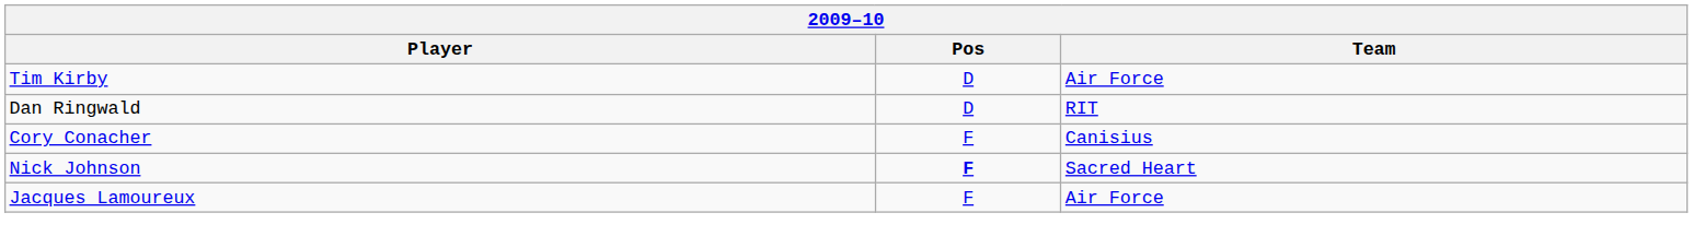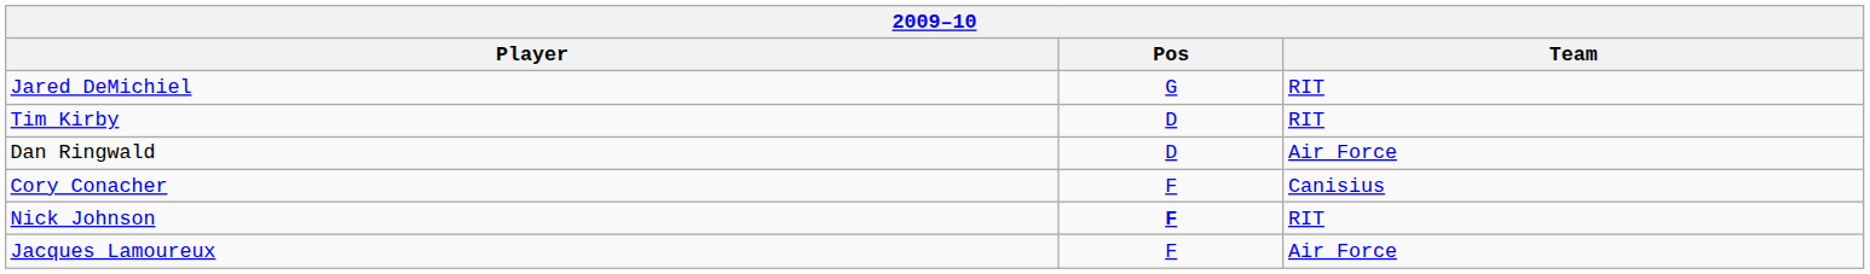+ row: Jared DeMichiel | G | RIT
Tim Kirby | Team: Air Force -> RIT
Dan Ringwald | Team: RIT -> Air Force
Nick Johnson | Team: Sacred Heart -> RIT
